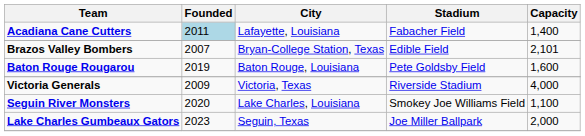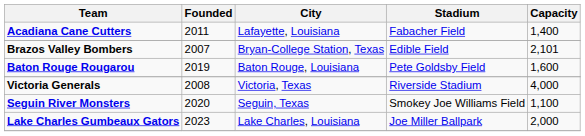Acadiana Cane Cutters | Founded: lightblue background -> no background
Victoria Generals | Founded: 2009 -> 2008
Seguin River Monsters | City: Lake Charles, Louisiana -> Seguin, Texas
Lake Charles Gumbeaux Gators | City: Seguin, Texas -> Lake Charles, Louisiana
